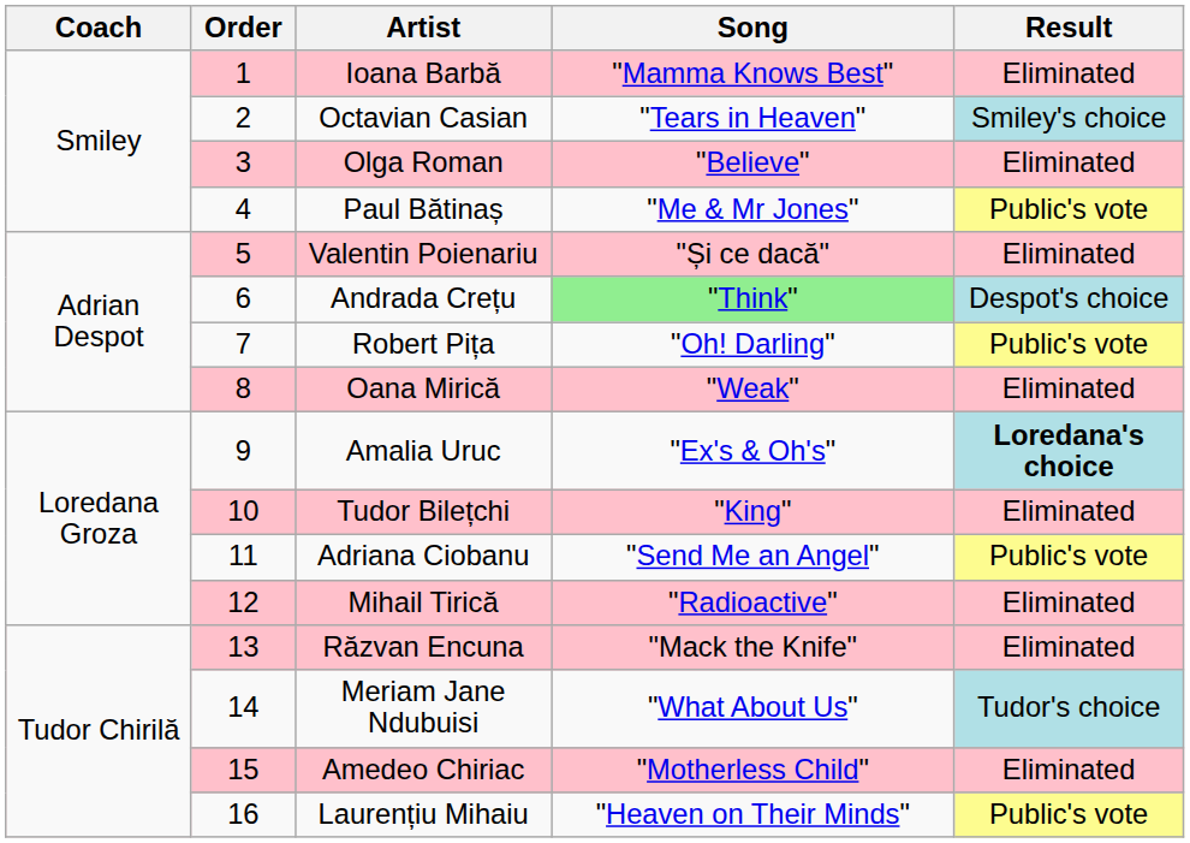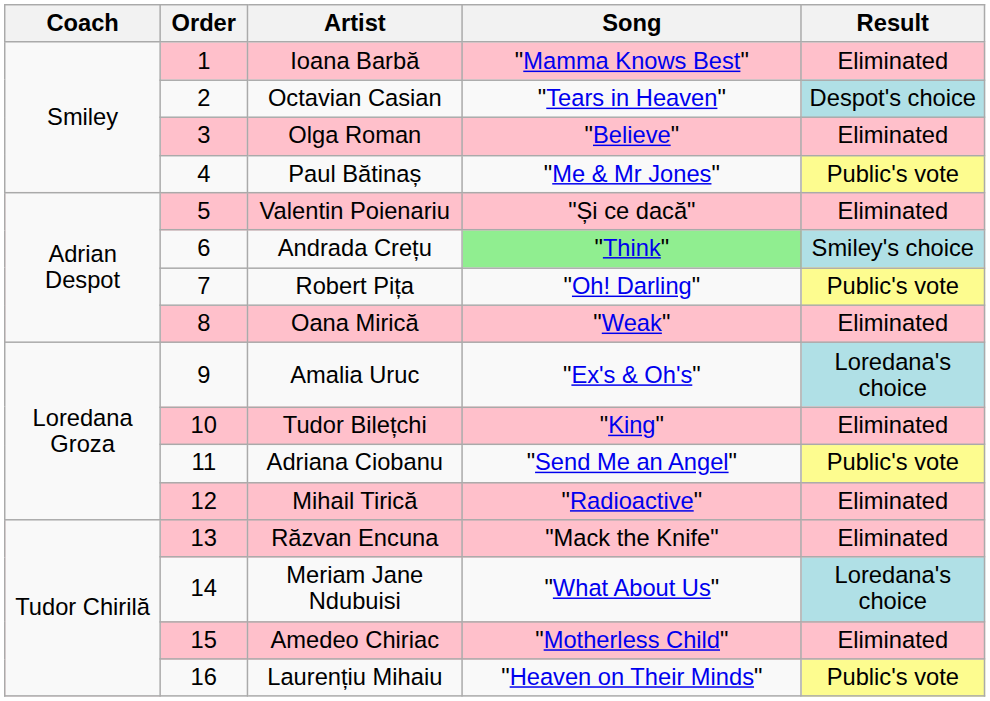Octavian Casian | Result: Smiley's choice -> Despot's choice
Andrada Crețu | Result: Despot's choice -> Smiley's choice
Amalia Uruc | Result: bold -> normal
Meriam Jane Ndubuisi | Result: Tudor's choice -> Loredana's choice
